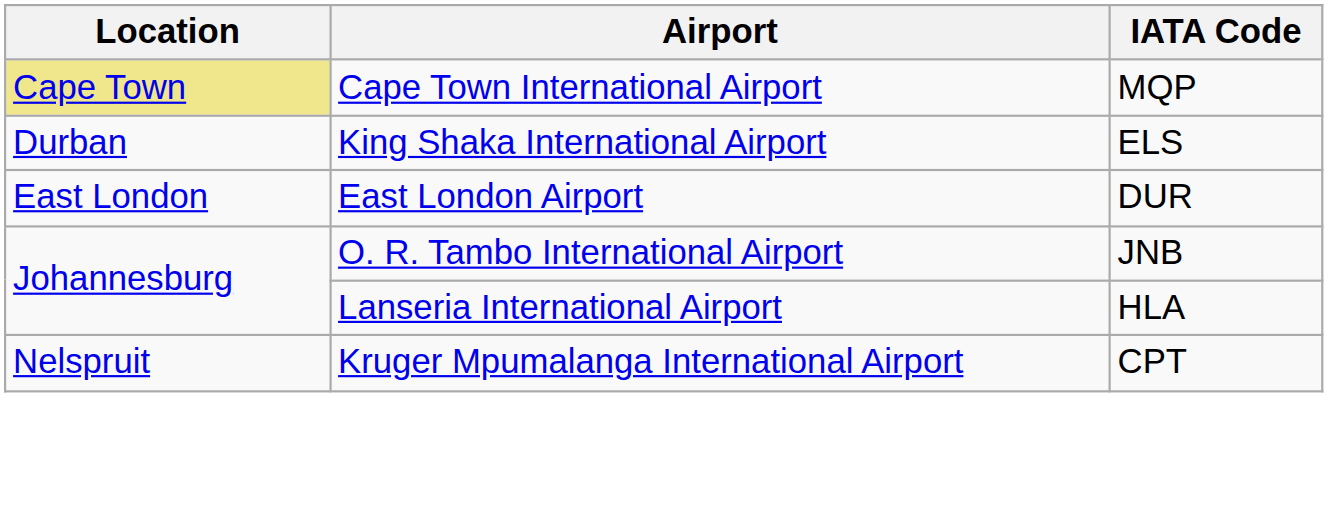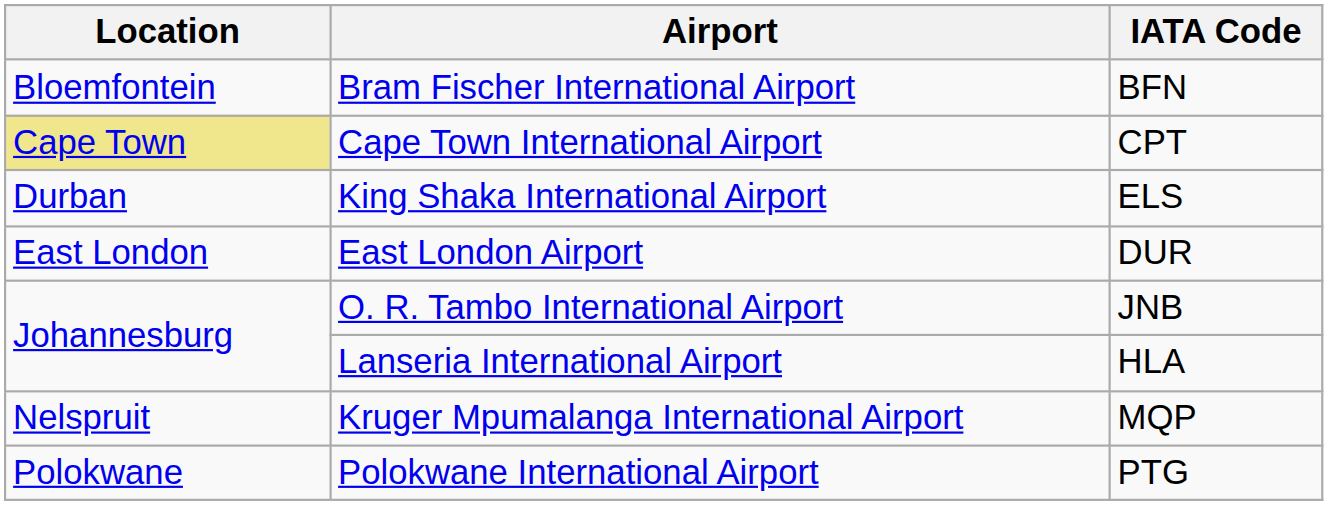+ row: Bloemfontein | Bram Fischer International Airport | BFN
Cape Town International Airport | IATA Code: MQP -> CPT
Kruger Mpumalanga International Airport | IATA Code: CPT -> MQP
+ row: Polokwane | Polokwane International Airport | PTG
